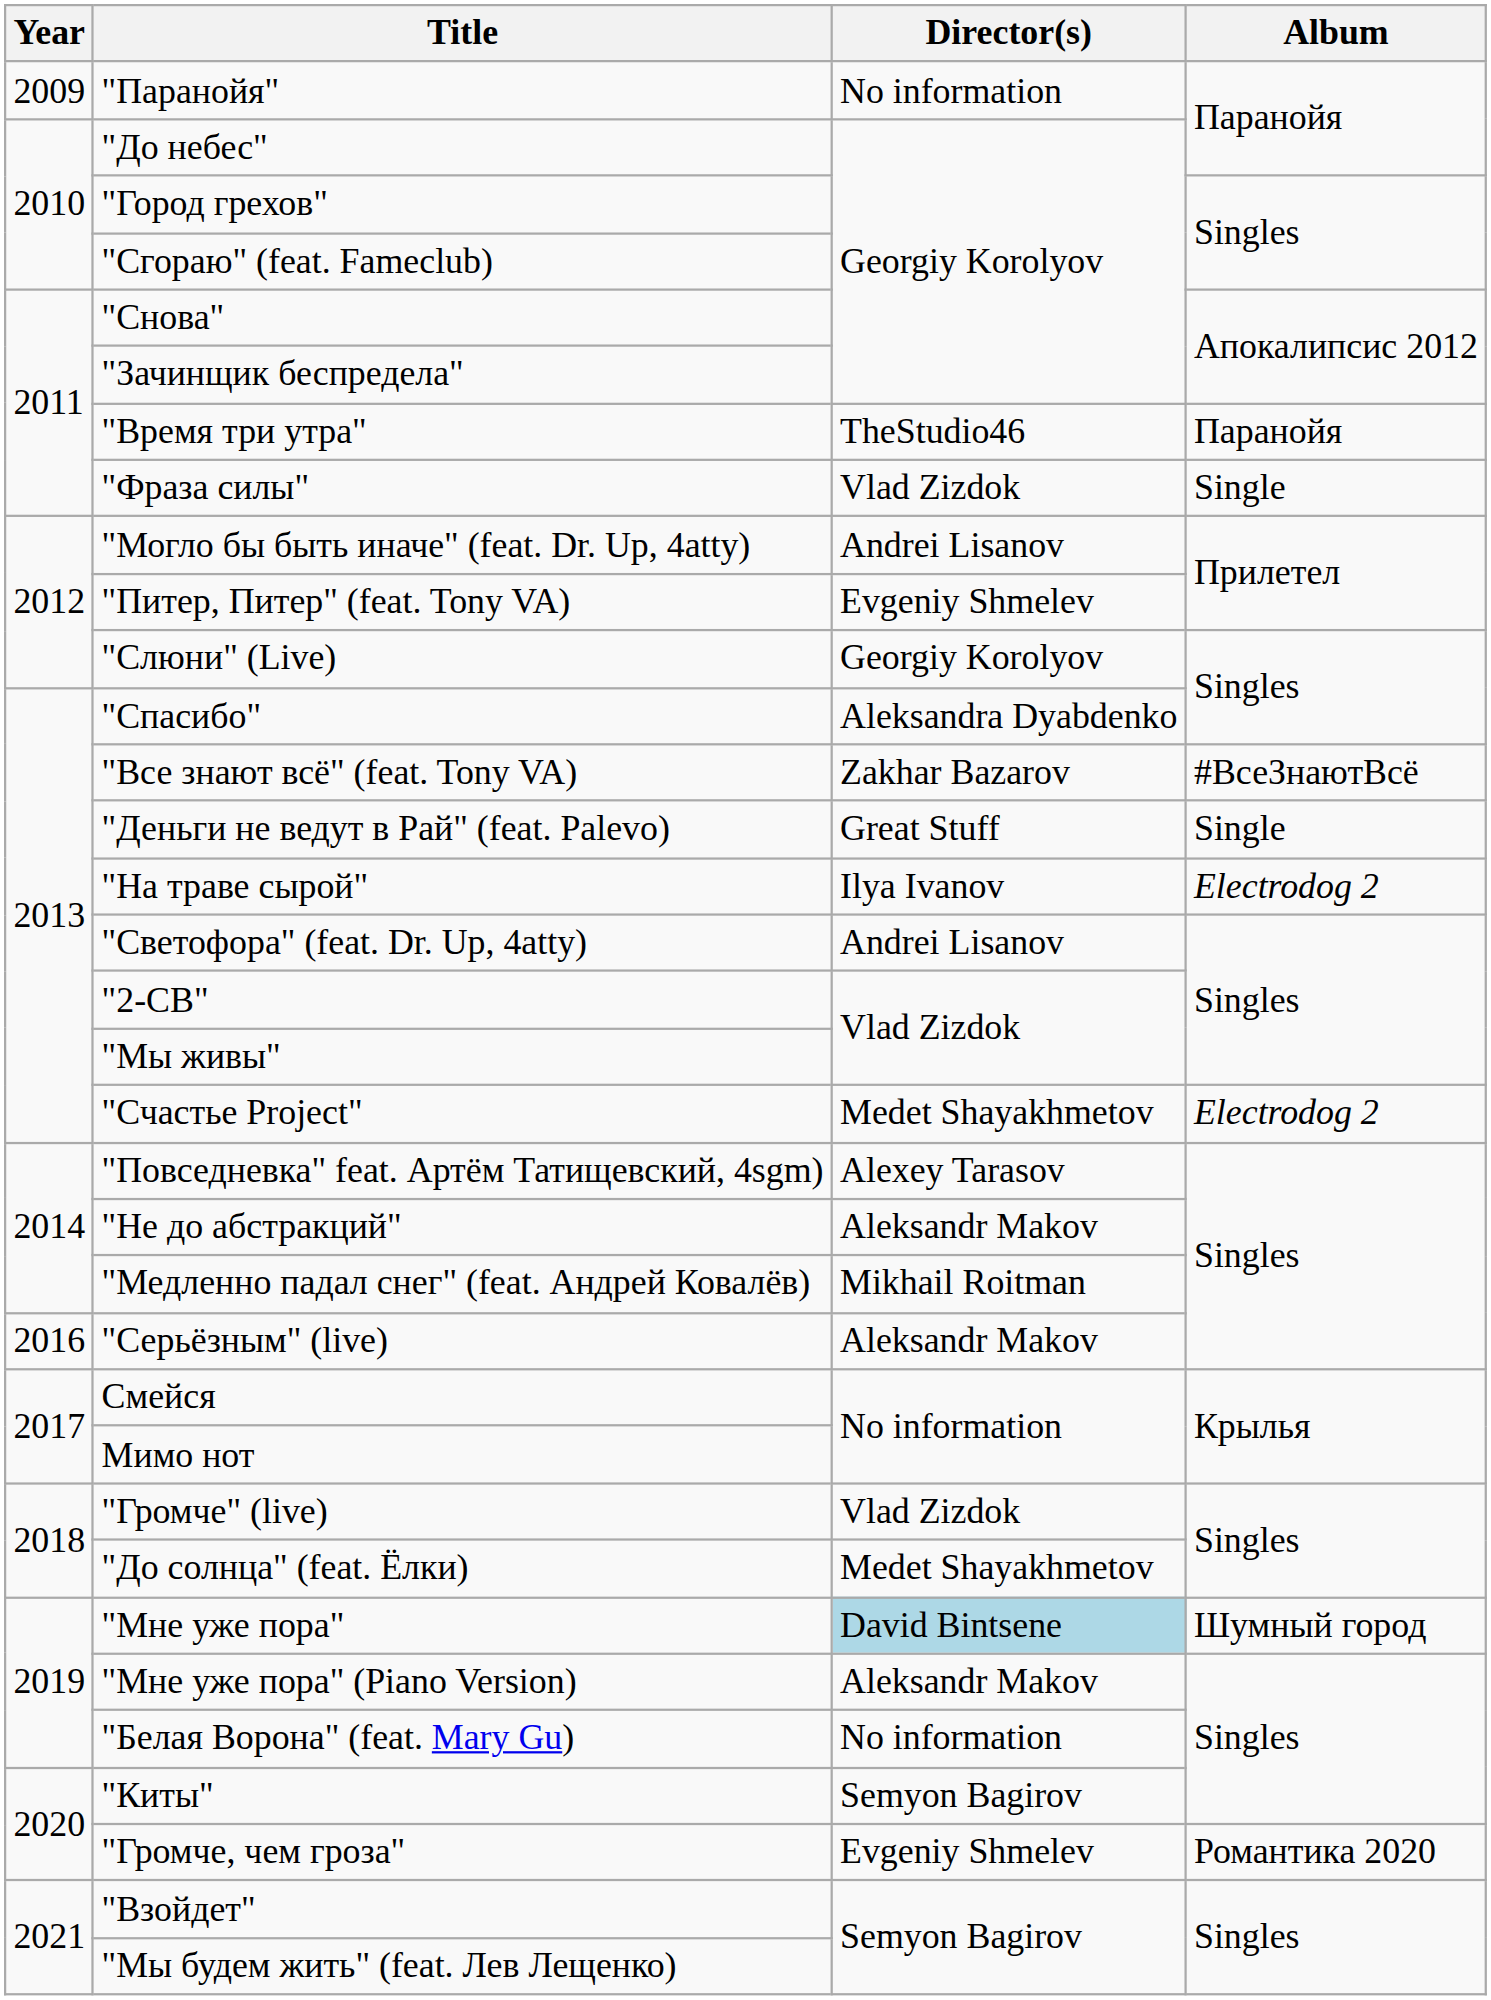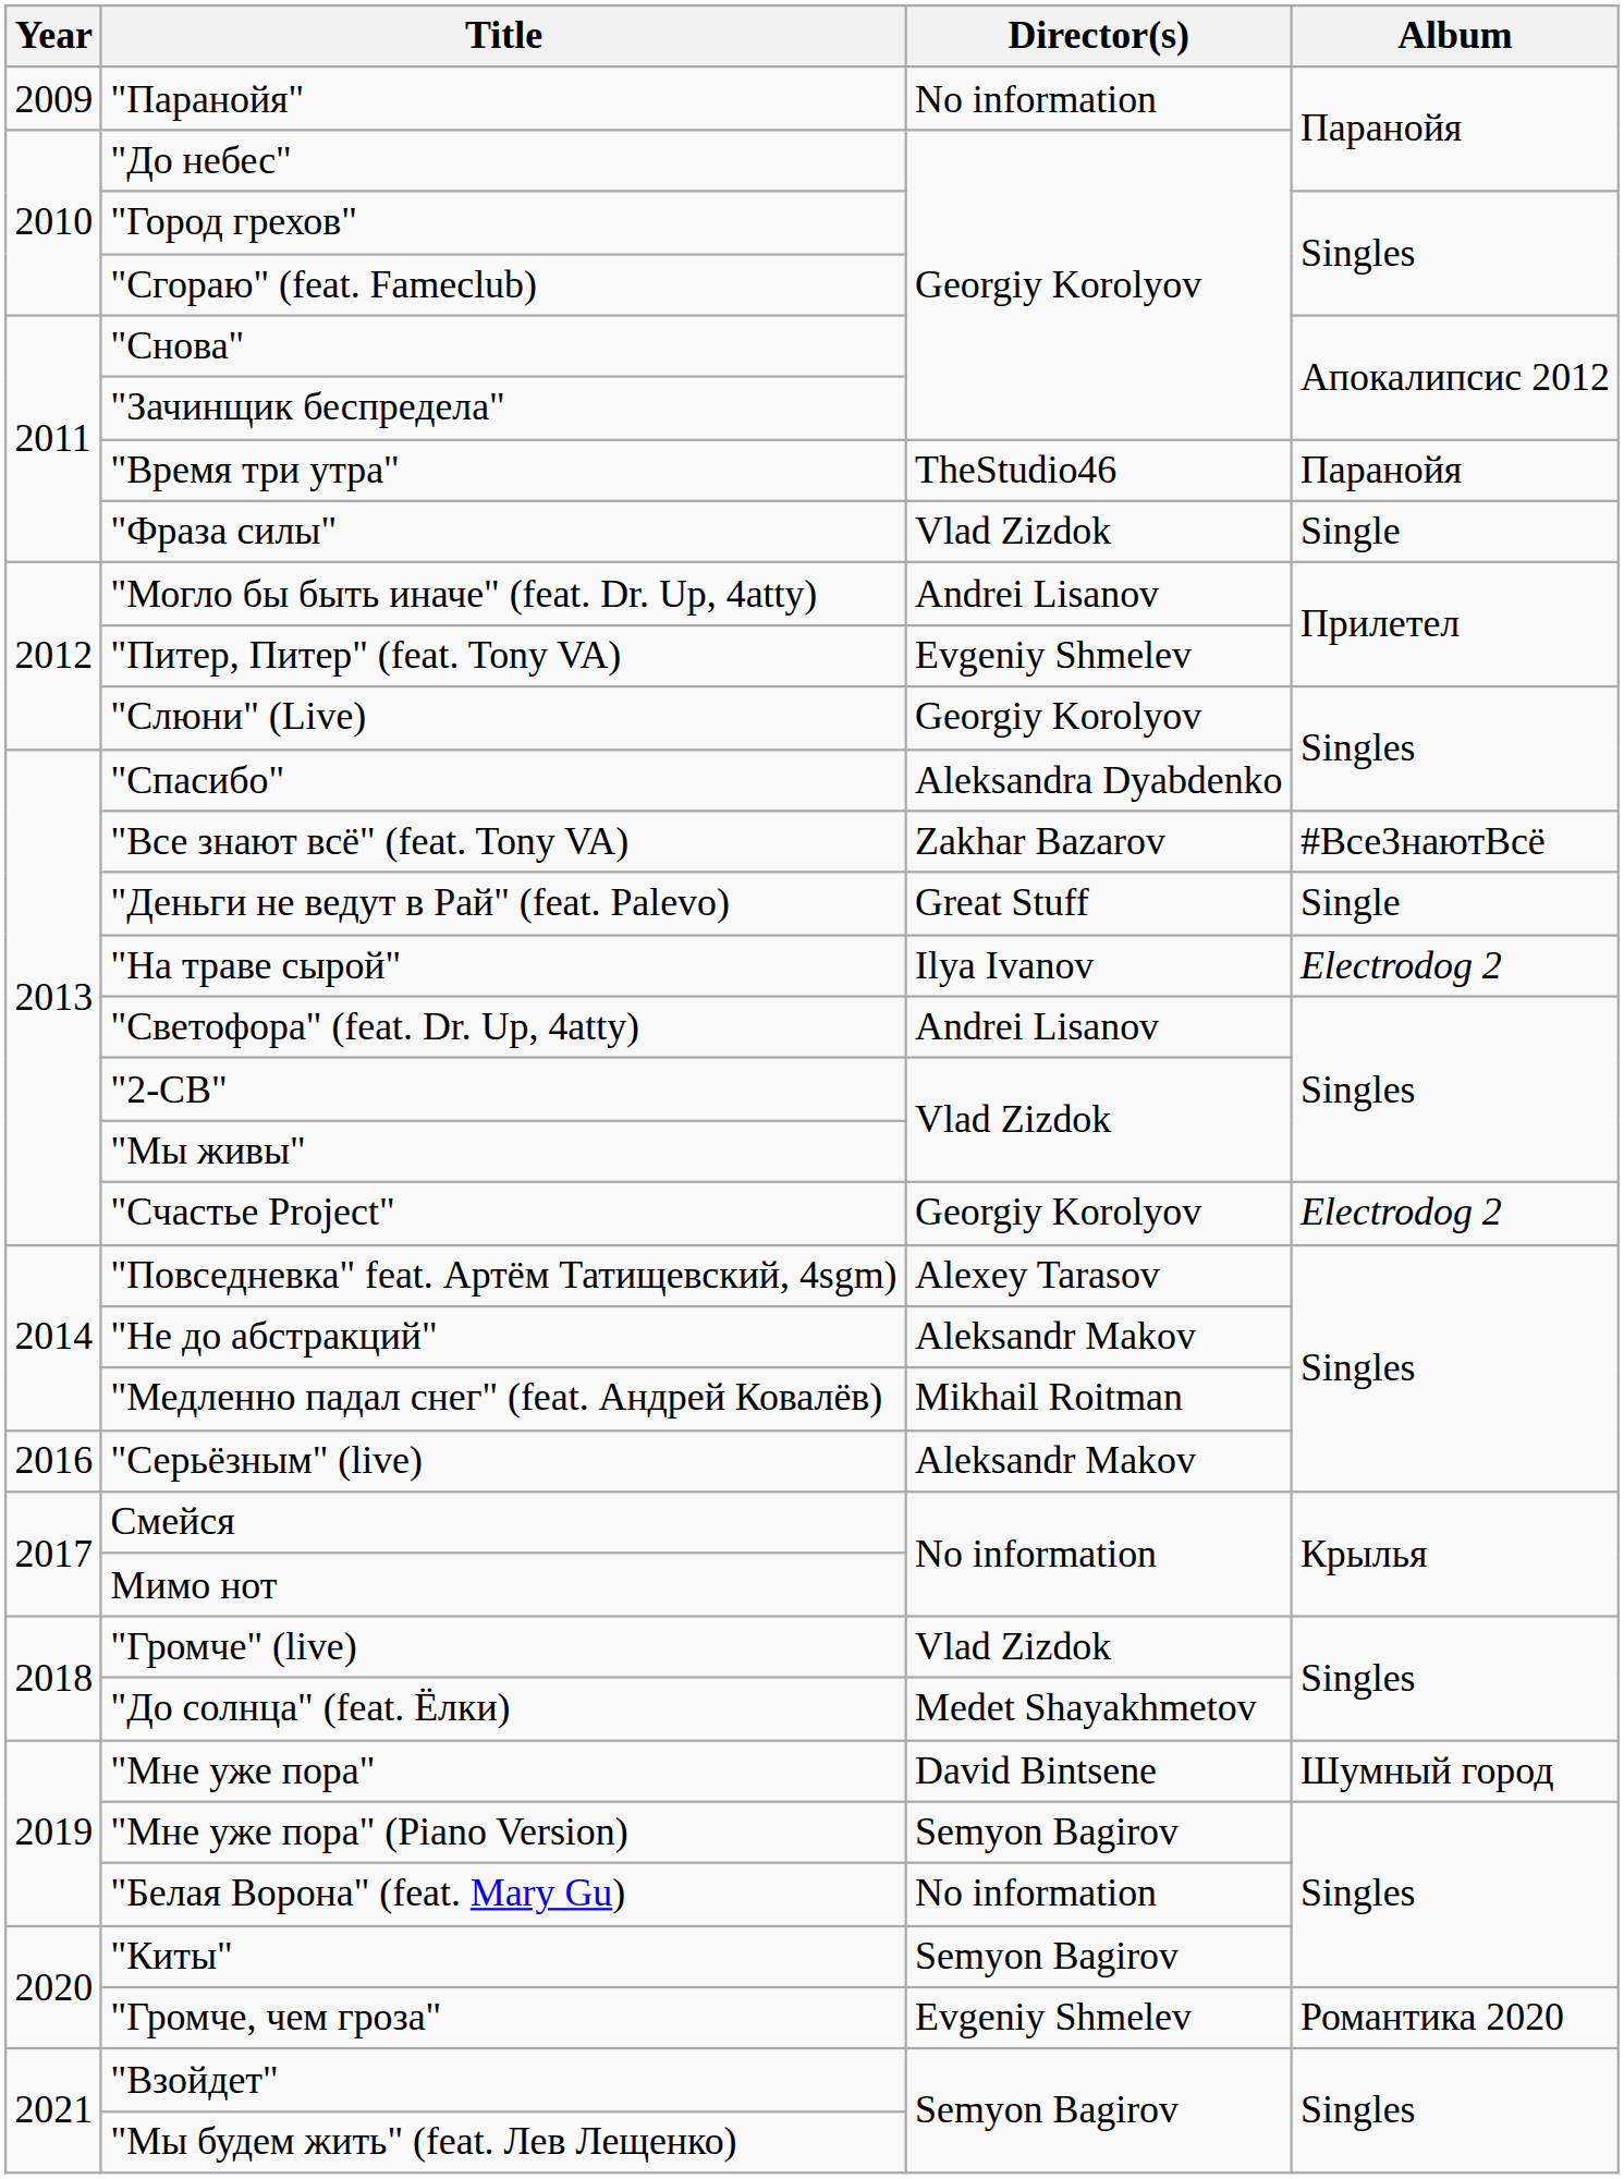"Счастье Project" | Director(s): Medet Shayakhmetov -> Georgiy Korolyov
"Мне уже пора" | Director(s): lightblue background -> no background
"Мне уже пора" (Piano Version) | Director(s): Aleksandr Makov -> Semyon Bagirov
